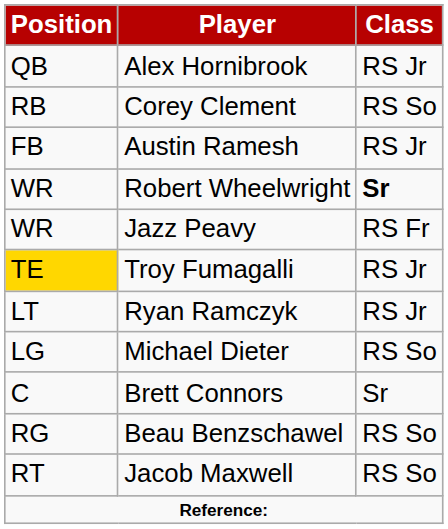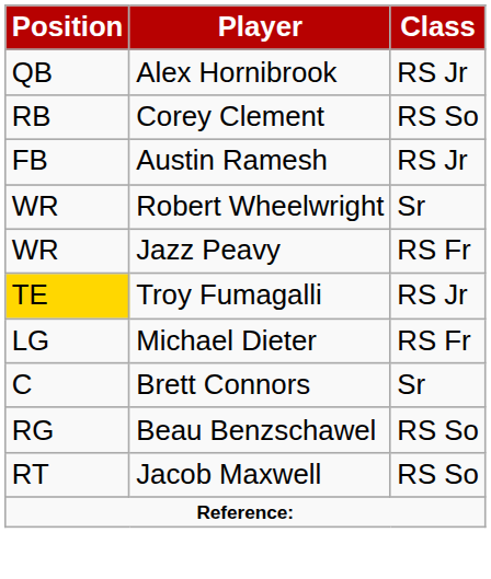Robert Wheelwright | Class: bold -> normal
- row: LT | Ryan Ramczyk | RS Jr
Michael Dieter | Class: RS So -> RS Fr
